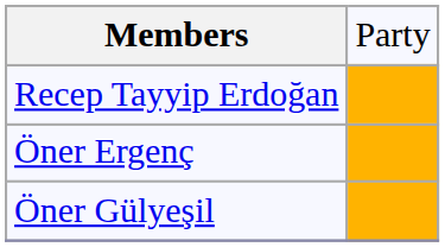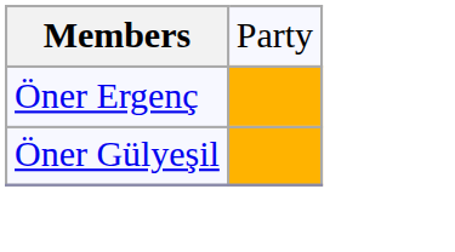- row: Recep Tayyip Erdoğan
